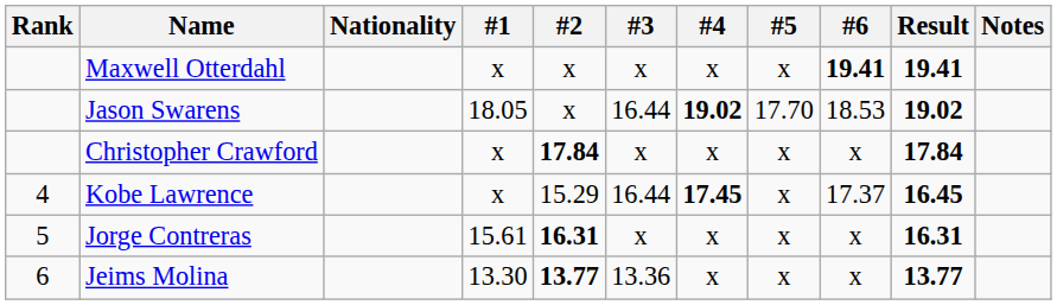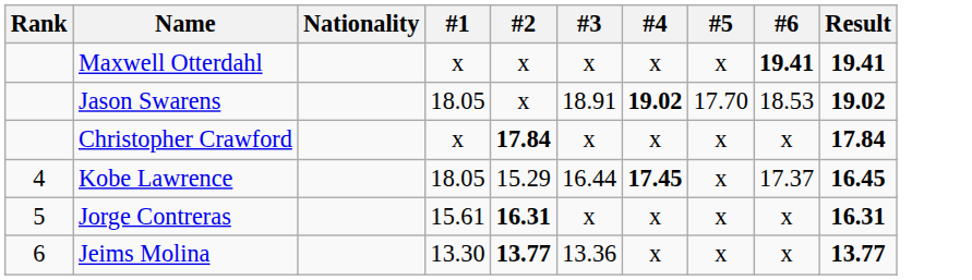- column: Notes
Jason Swarens | #3: 16.44 -> 18.91
Kobe Lawrence | #1: x -> 18.05
